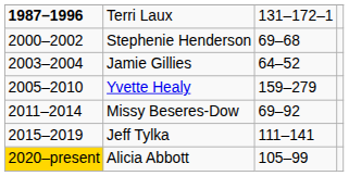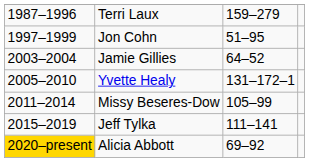Terri Laux | column 1: bold -> normal
Terri Laux | column 3: 131–172–1 -> 159–279
+ row: 1997–1999 | Jon Cohn | 51–95
- row: 2000–2002 | Stephenie Henderson | 69–68
Yvette Healy | column 3: 159–279 -> 131–172–1
Missy Beseres-Dow | column 3: 69–92 -> 105–99
Alicia Abbott | column 3: 105–99 -> 69–92
